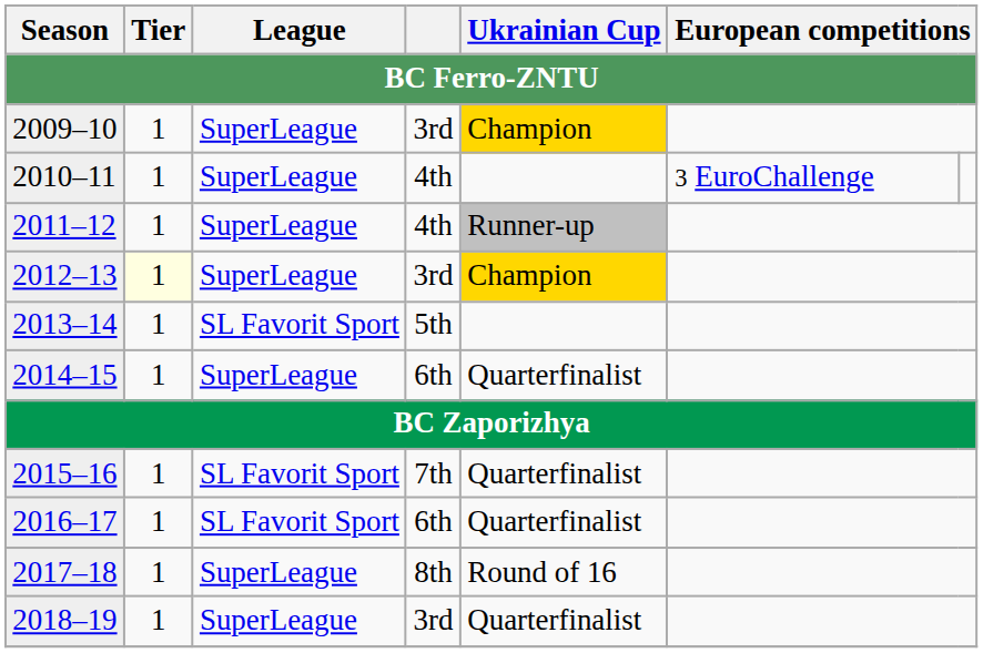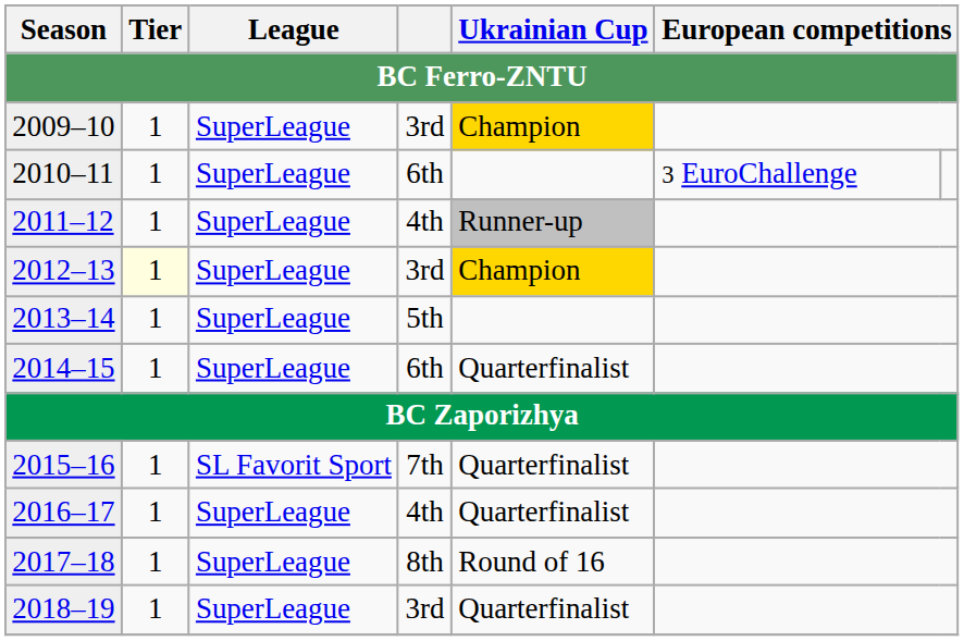2010–11 | column 4: 4th -> 6th
2013–14 | League: SL Favorit Sport -> SuperLeague
2016–17 | League: SL Favorit Sport -> SuperLeague
2016–17 | column 4: 6th -> 4th
